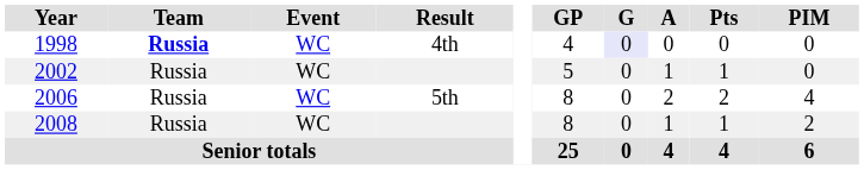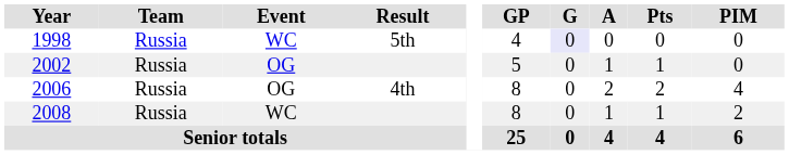1998 | Team: bold -> normal
1998 | Result: 4th -> 5th
2002 | Event: WC -> OG
2006 | Event: WC -> OG
2006 | Result: 5th -> 4th
